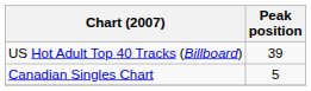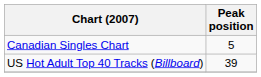rows swapped: Canadian Singles Chart <-> US Hot Adult Top 40 Tracks (Billboard)
